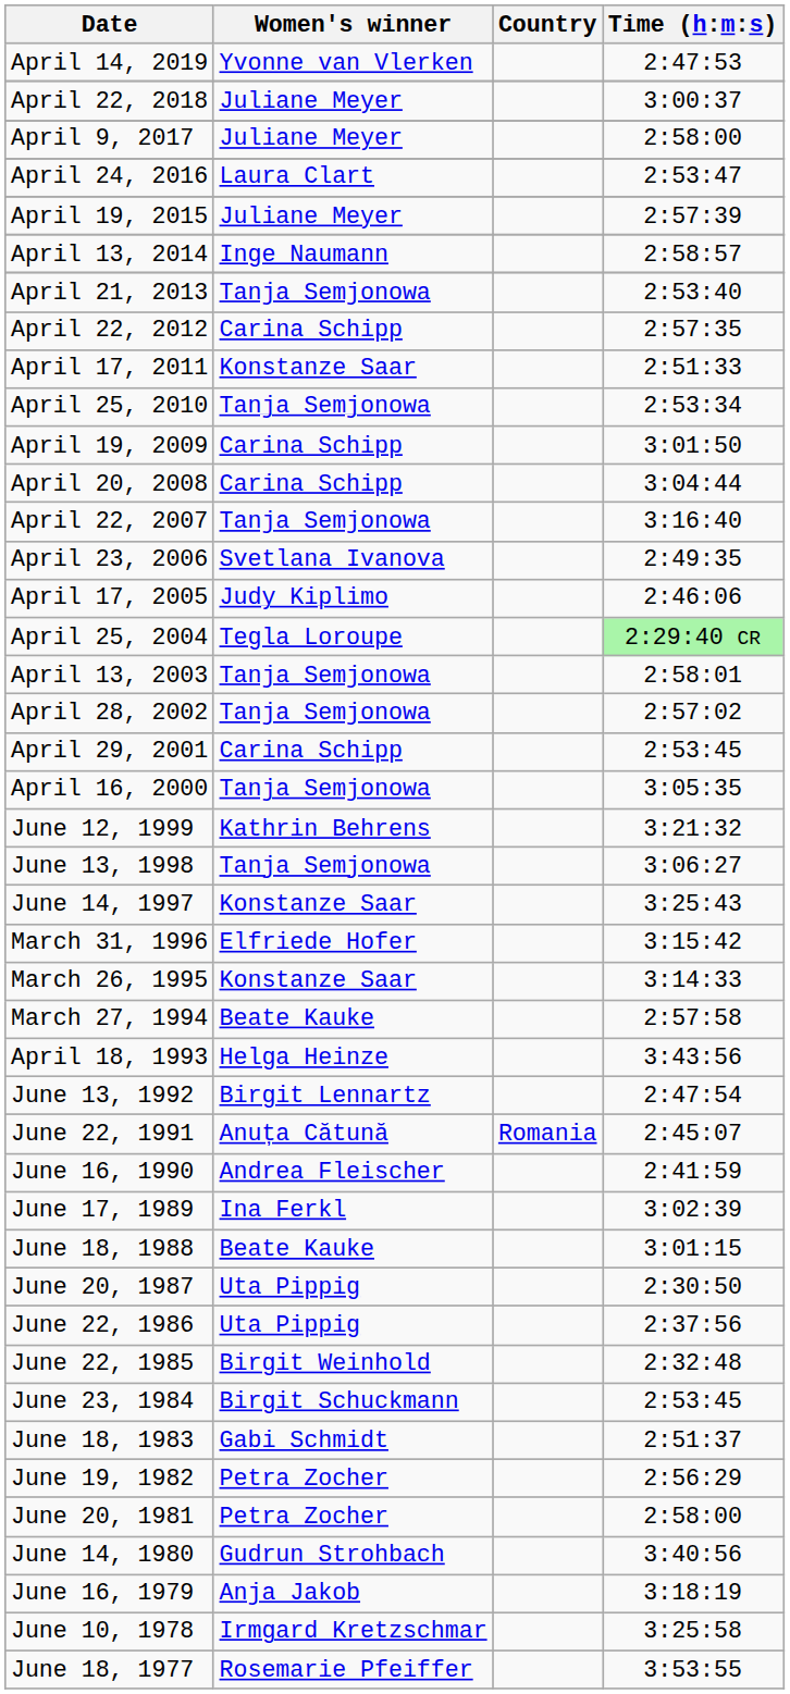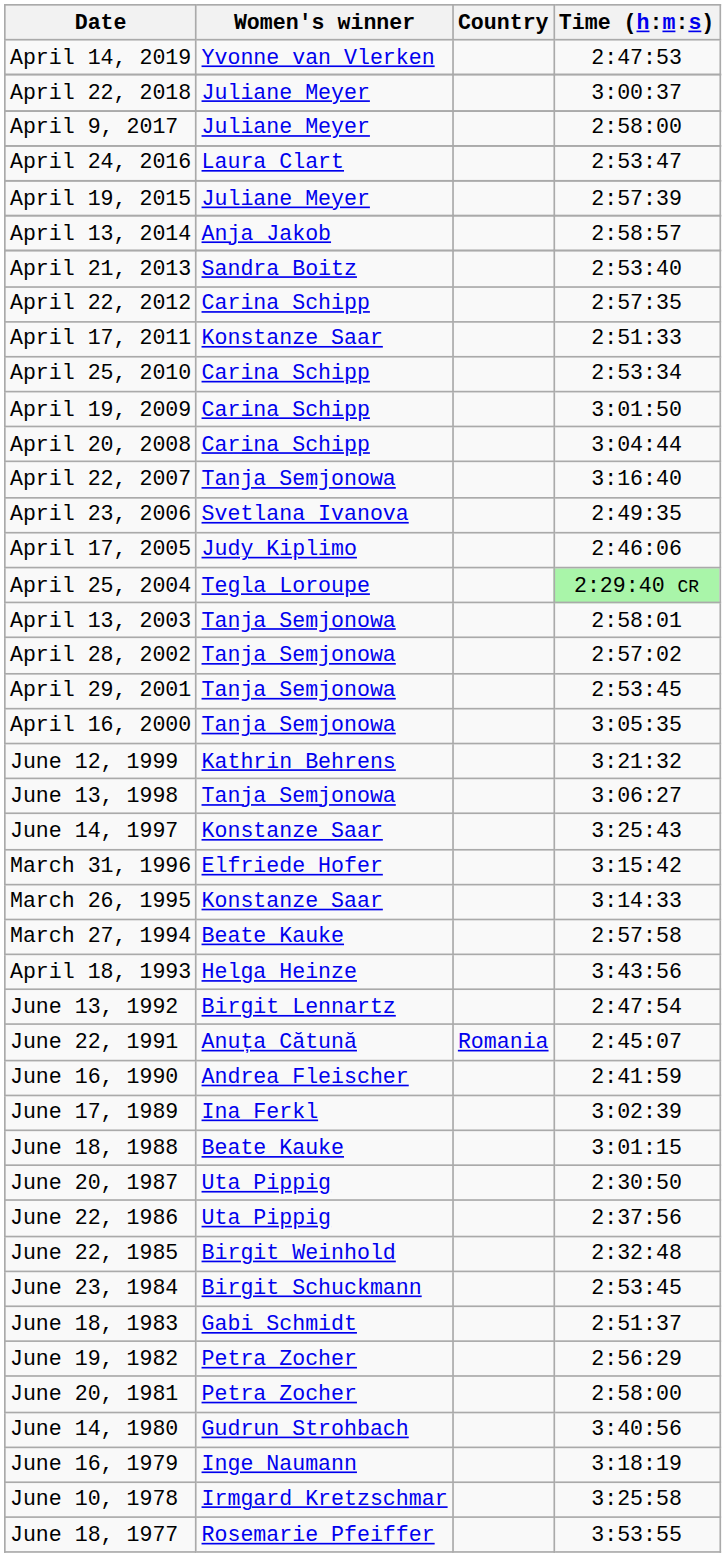April 13, 2014 | Women's winner: Inge Naumann -> Anja Jakob
April 21, 2013 | Women's winner: Tanja Semjonowa -> Sandra Boitz
April 25, 2010 | Women's winner: Tanja Semjonowa -> Carina Schipp
April 29, 2001 | Women's winner: Carina Schipp -> Tanja Semjonowa
June 16, 1979 | Women's winner: Anja Jakob -> Inge Naumann
